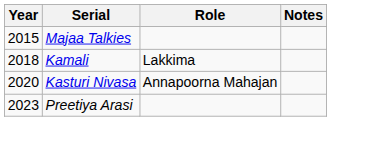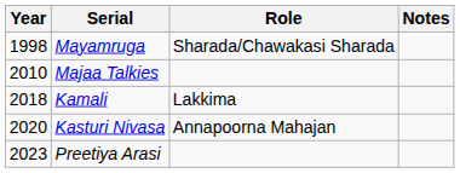+ row: 1998 | Mayamruga | Sharada/Chawakasi Sharada
Majaa Talkies | Year: 2015 -> 2010
